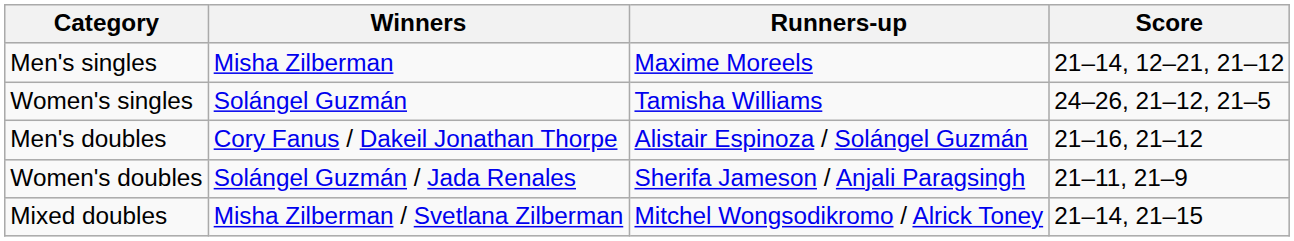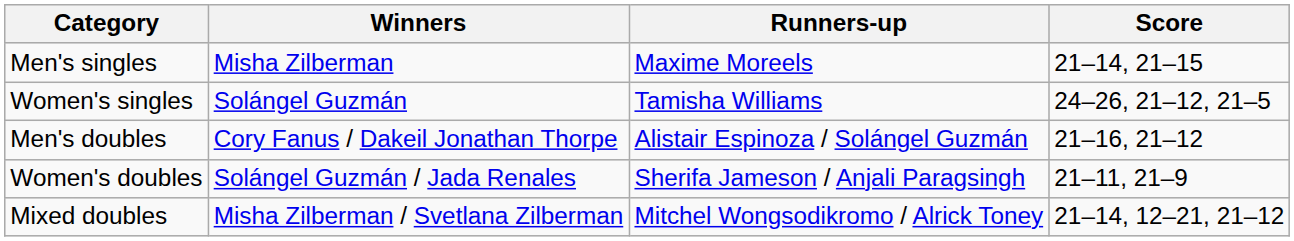Men's singles | Score: 21–14, 12–21, 21–12 -> 21–14, 21–15
Mixed doubles | Score: 21–14, 21–15 -> 21–14, 12–21, 21–12
